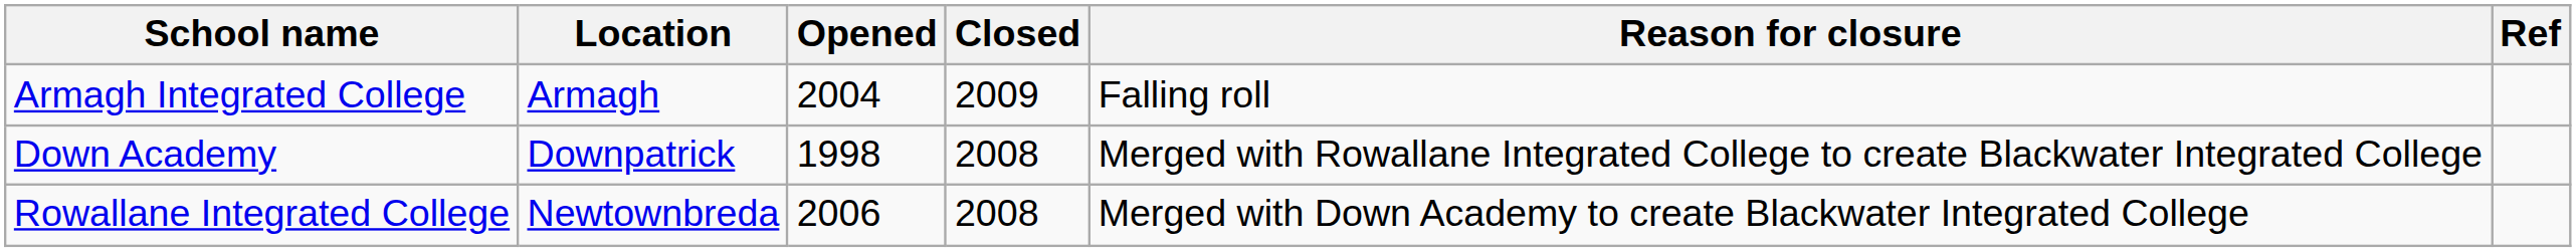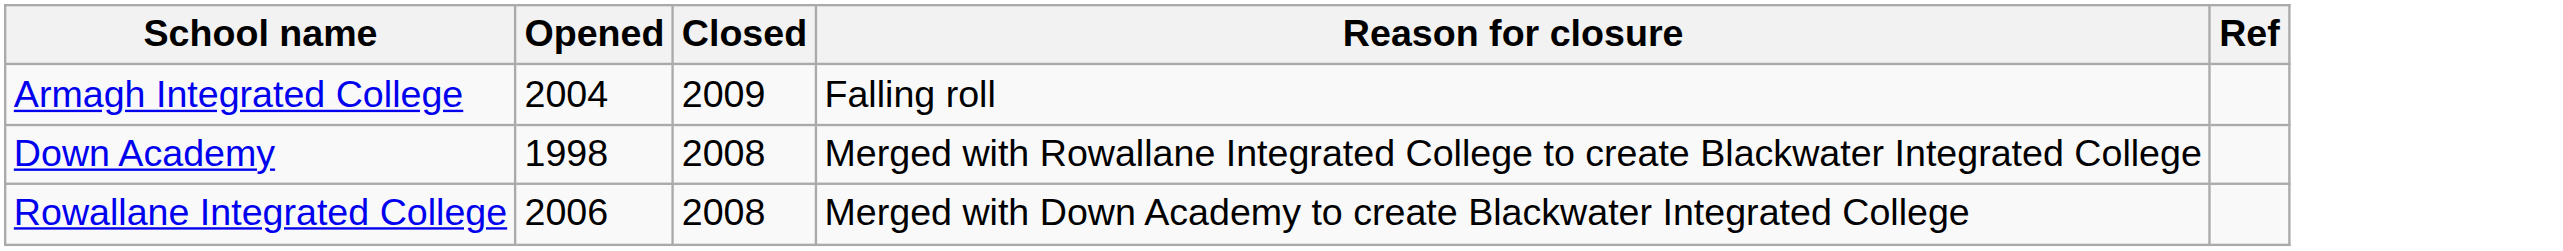- column: Location | Armagh | Downpatrick | Newtownbreda
